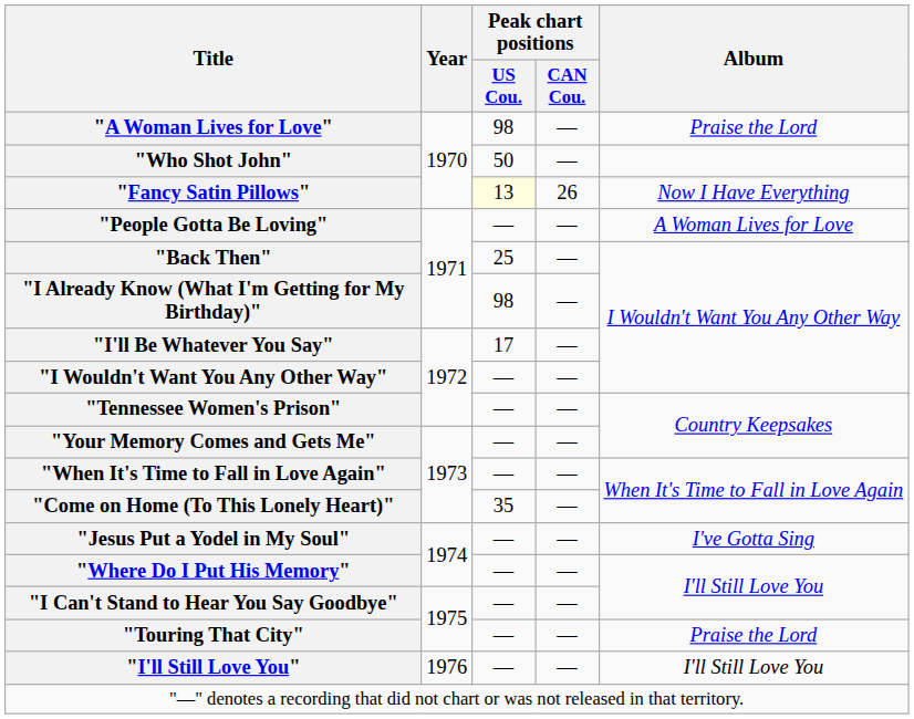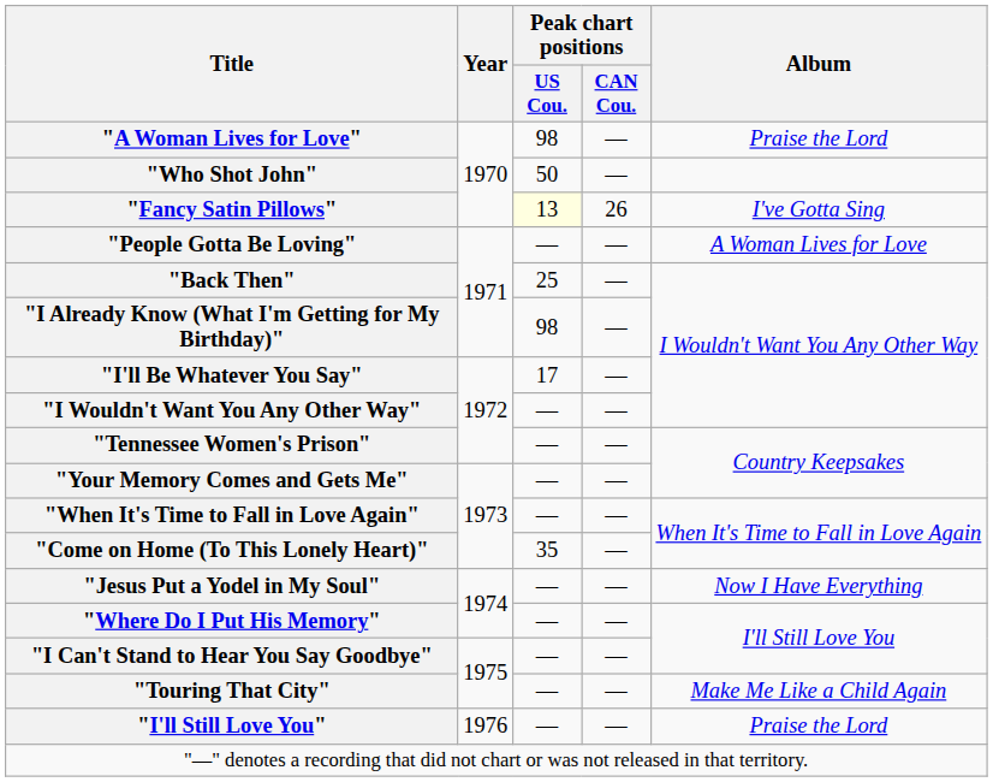"Fancy Satin Pillows" | Album: Now I Have Everything -> I've Gotta Sing
"Jesus Put a Yodel in My Soul" | Album: I've Gotta Sing -> Now I Have Everything
"Touring That City" | Album: Praise the Lord -> Make Me Like a Child Again
"I'll Still Love You" | Album: I'll Still Love You -> Praise the Lord
